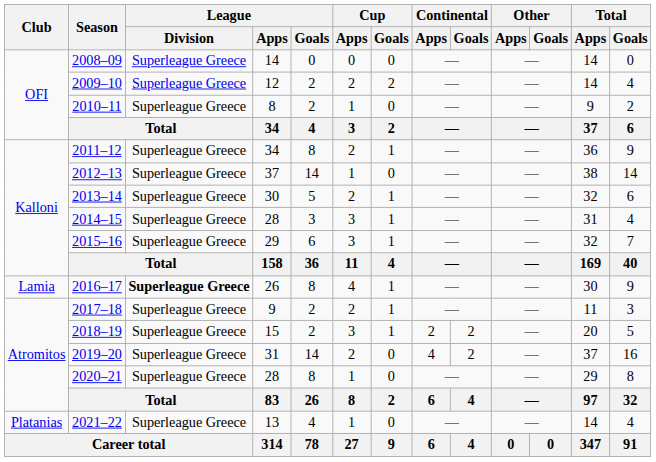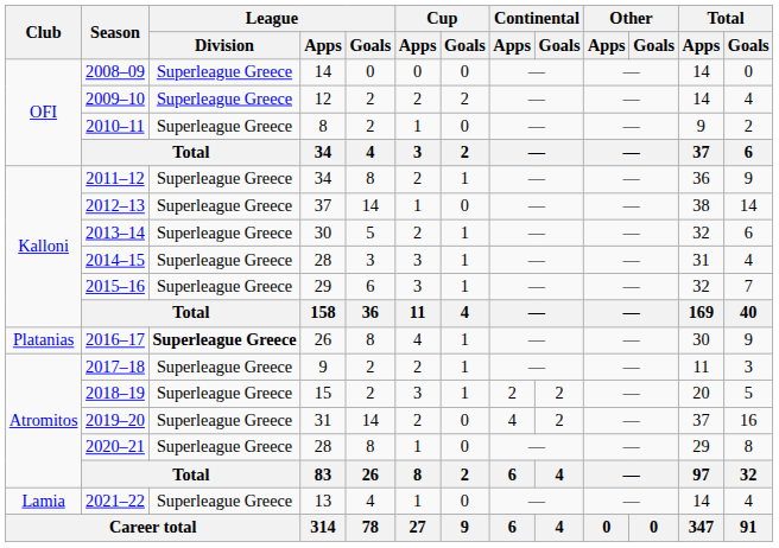2016–17 | Club: Lamia -> Platanias
2021–22 | Club: Platanias -> Lamia
